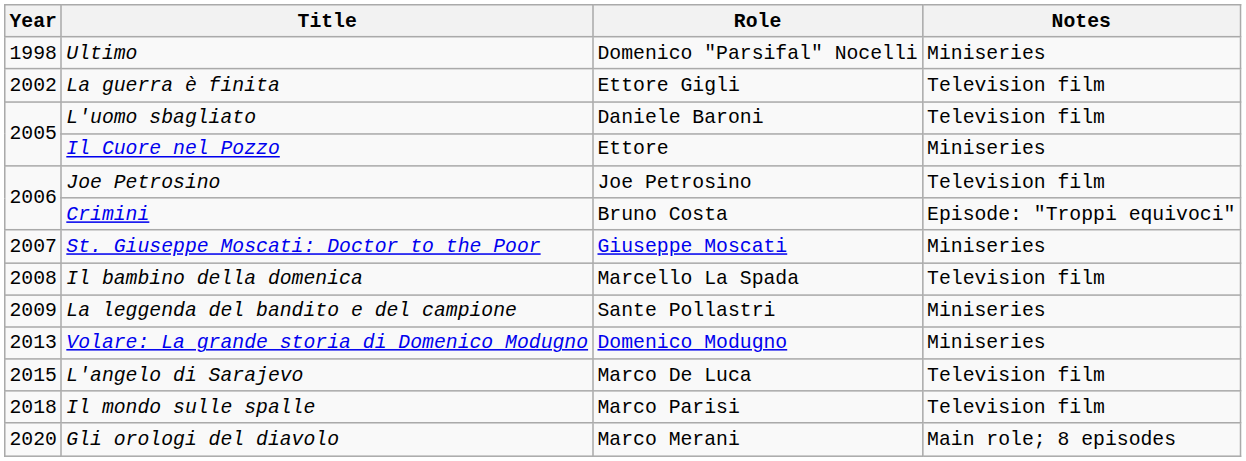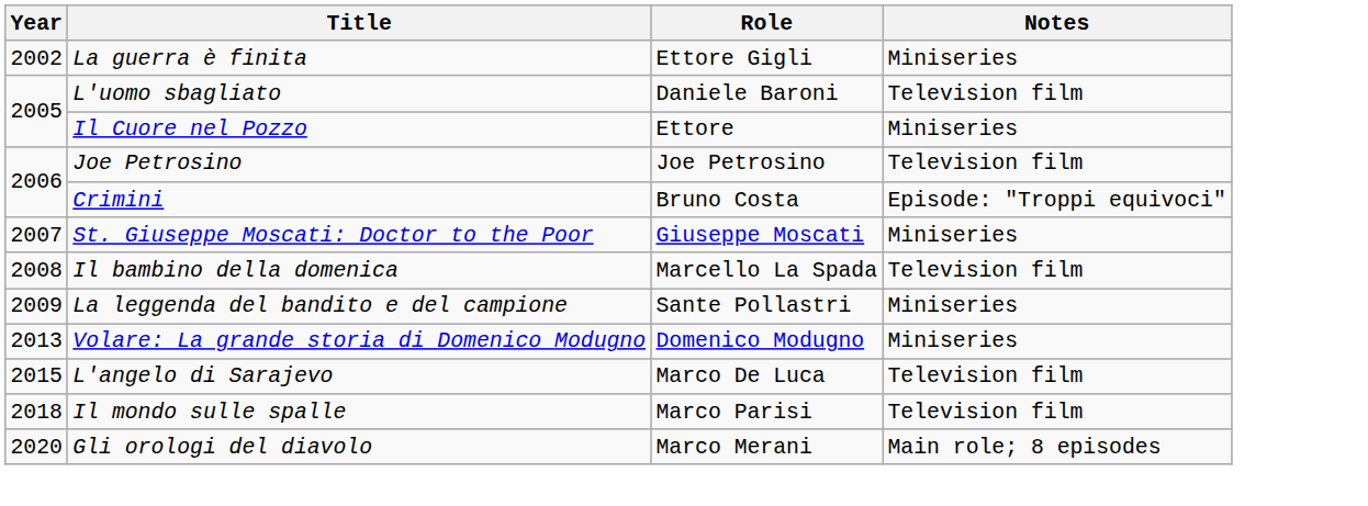- row: 1998 | Ultimo | Domenico "Parsifal" Nocelli | Miniseries
La guerra è finita | Notes: Television film -> Miniseries
